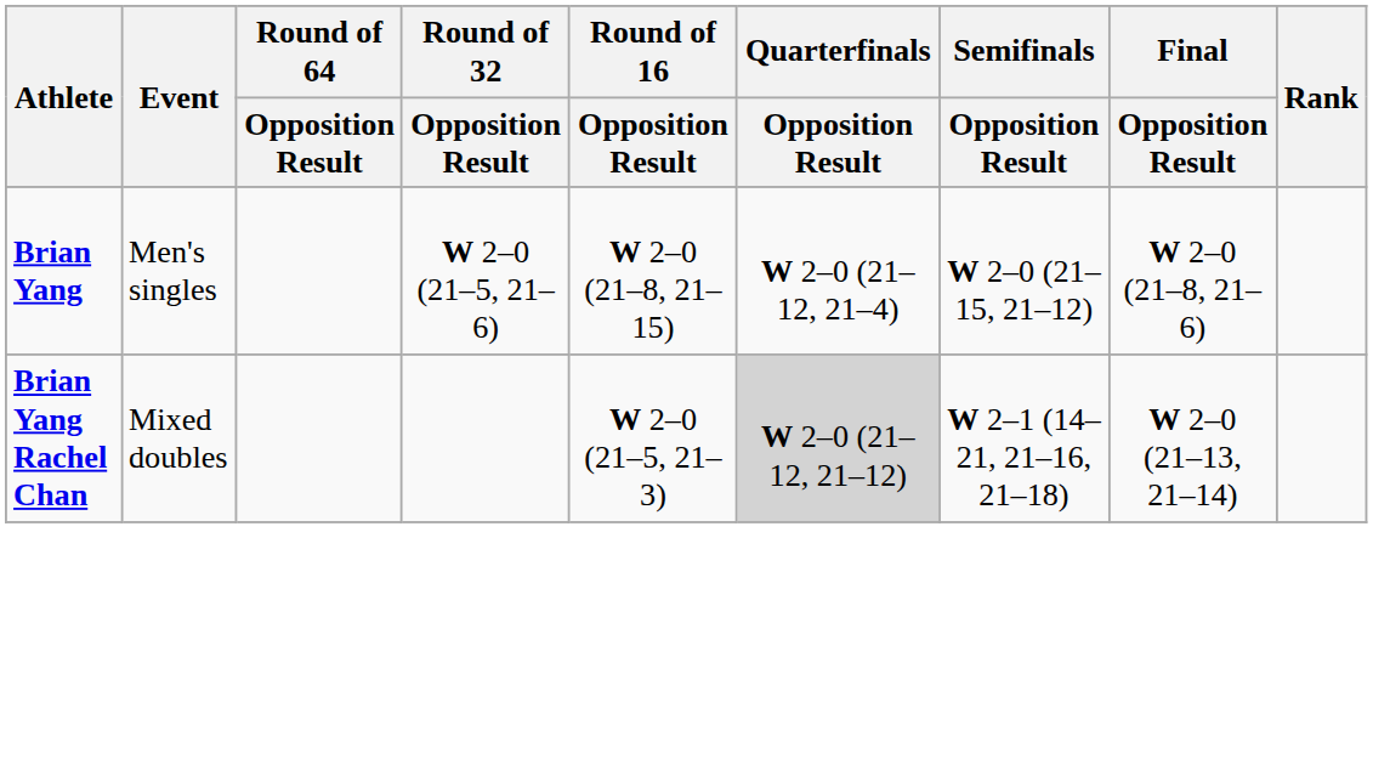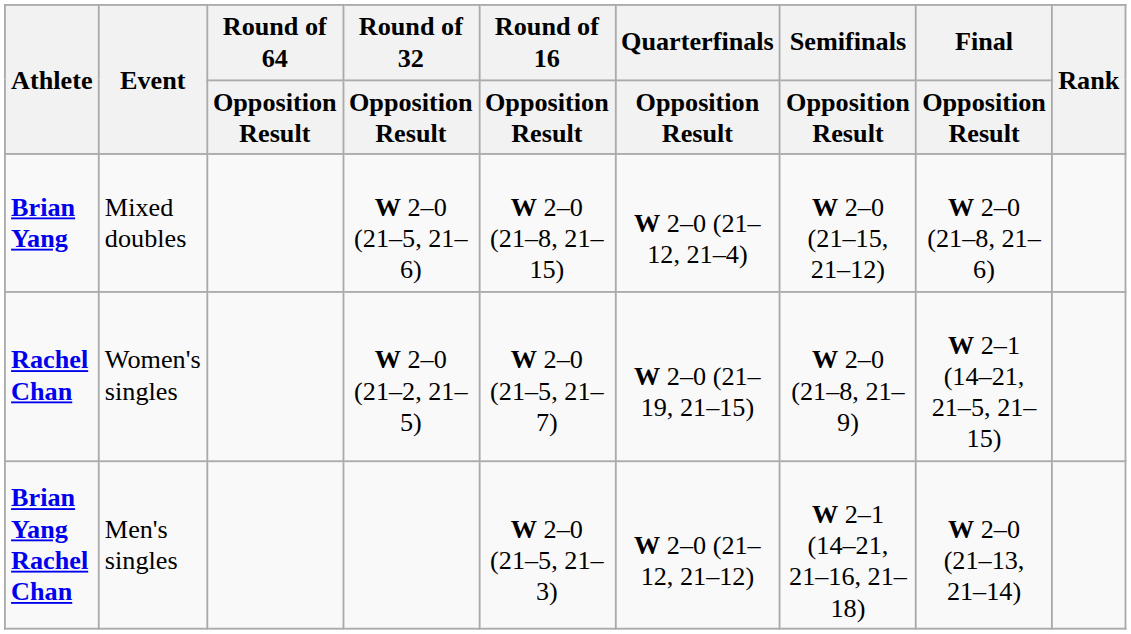Brian Yang | Event: Men's singles -> Mixed doubles
+ row: Rachel Chan | Women's singles | W 2–0 (21–2, 21–5) | W 2–0 (21–5, 21–7) | W 2–0 (21–19, 21–15) | W 2–0 (21–8, 21–9) | W 2–1 (14–21, 21–5, 21–15)
Brian Yang Rachel Chan | Event: Mixed doubles -> Men's singles
Brian Yang Rachel Chan | Quarterfinals / Opposition Result: lightgrey background -> no background
